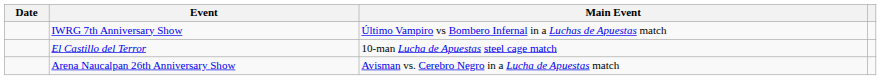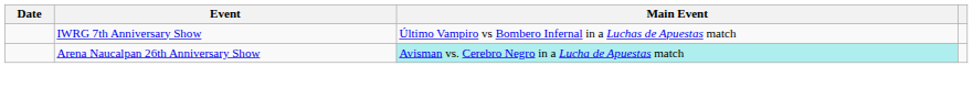- row: El Castillo del Terror | 10-man Lucha de Apuestas steel cage match
Arena Naucalpan 26th Anniversary Show | Main Event: no background -> paleturquoise background
